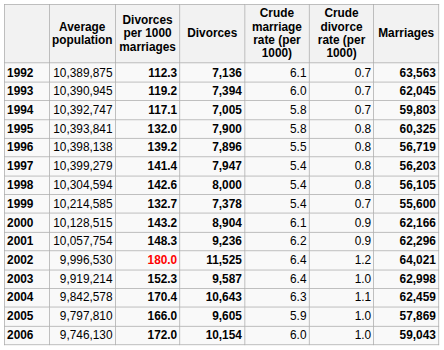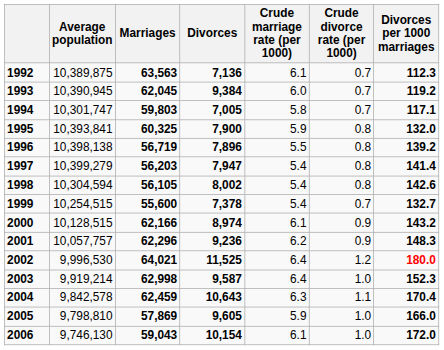columns swapped: Marriages <-> Divorces per 1000 marriages
1993 | Divorces: 7,394 -> 9,384
1994 | Average population: 10,392,747 -> 10,301,747
1995 | Crude marriage rate (per 1000): 5.8 -> 5.9
1998 | Divorces: 8,000 -> 8,002
1999 | Average population: 10,214,585 -> 10,254,515
2000 | Divorces: 8,904 -> 8,974
2001 | Average population: 10,057,754 -> 10,057,757
2005 | Average population: 9,797,810 -> 9,798,810
2006 | Crude marriage rate (per 1000): 6.0 -> 6.1
